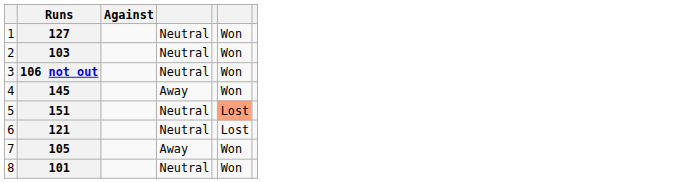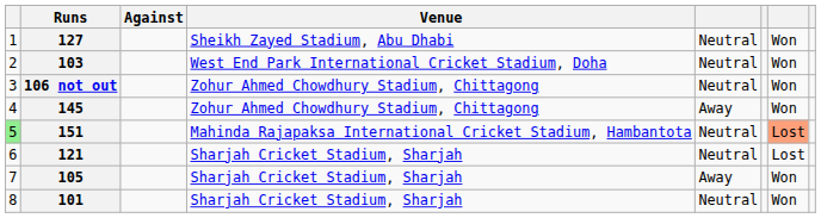+ column: Venue | Sheikh Zayed Stadium, Abu Dhabi | West End Park International Cricket Stadium, Doha | Zohur Ahmed Chowdhury Stadium, Chittagong | Zohur Ahmed Chowdhury Stadium, Chittagong | Mahinda Rajapaksa International Cricket Stadium, Hambantota | Sharjah Cricket Stadium, Sharjah | Sharjah Cricket Stadium, Sharjah | Sharjah Cricket Stadium, Sharjah
151 | column 1: no background -> lightgreen background
